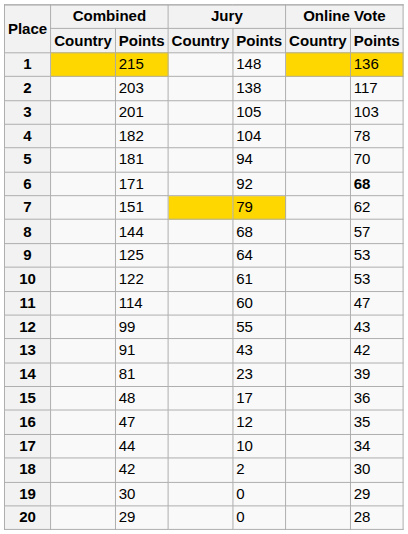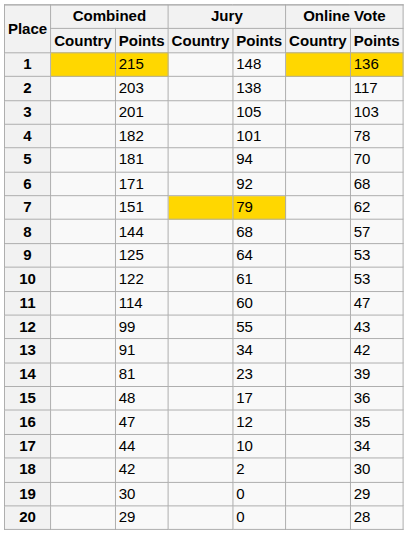4 | Jury / Points: 104 -> 101
6 | Online Vote / Points: bold -> normal
13 | Jury / Points: 43 -> 34
